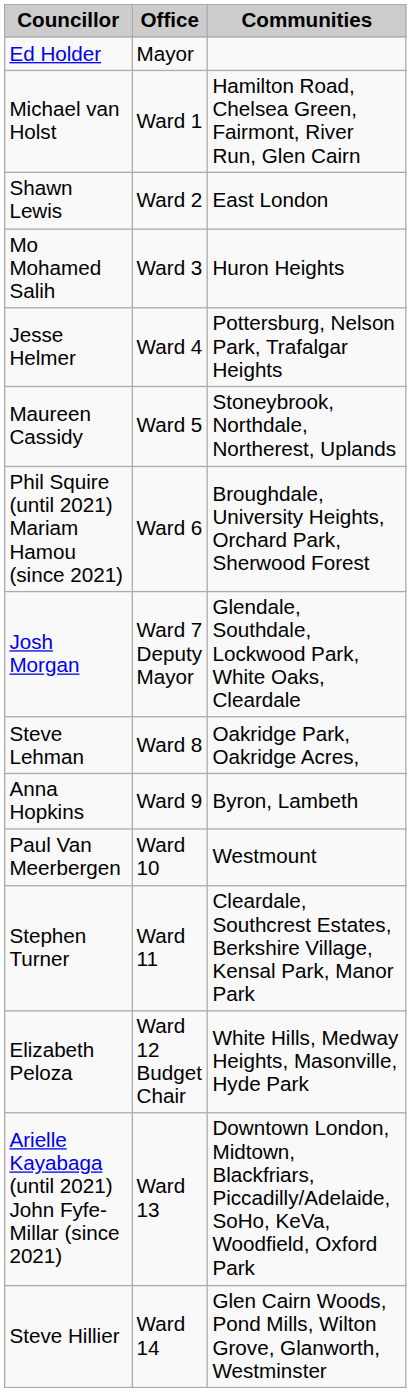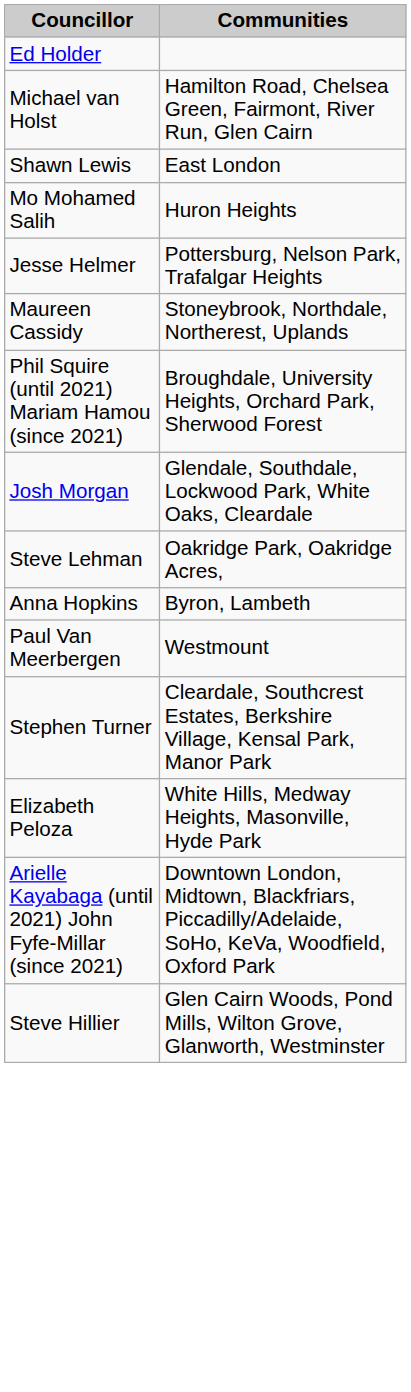- column: Office | Mayor | Ward 1 | Ward 2 | Ward 3 | Ward 4 | Ward 5 | Ward 6 | Ward 7 Deputy Mayor | Ward 8 | Ward 9 | Ward 10 | Ward 11 | Ward 12 Budget Chair | Ward 13 | Ward 14
